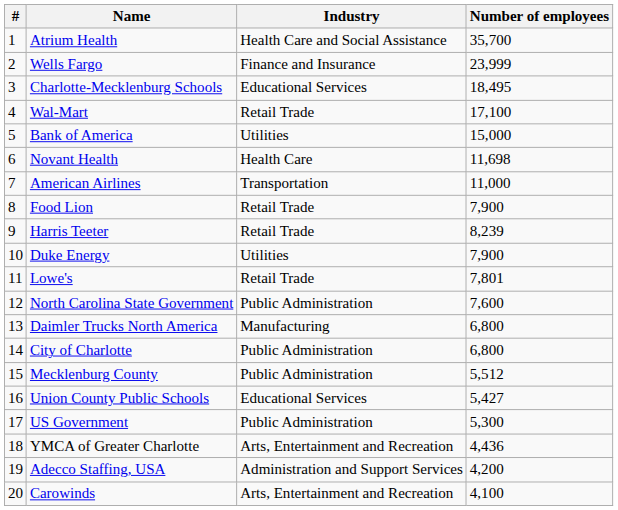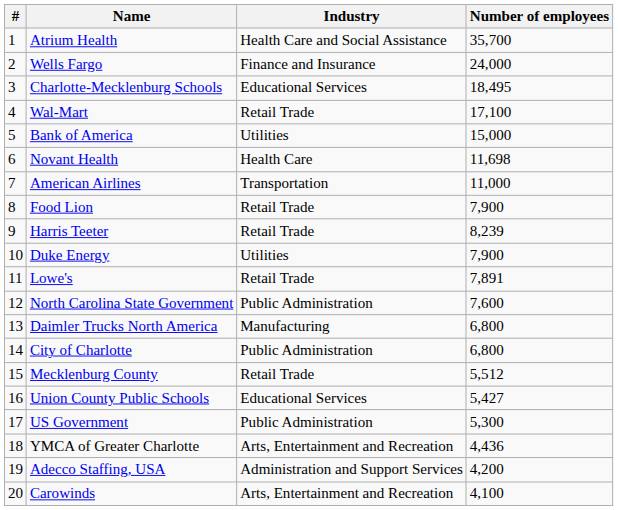Wells Fargo | Number of employees: 23,999 -> 24,000
Lowe's | Number of employees: 7,801 -> 7,891
Mecklenburg County | Industry: Public Administration -> Retail Trade
